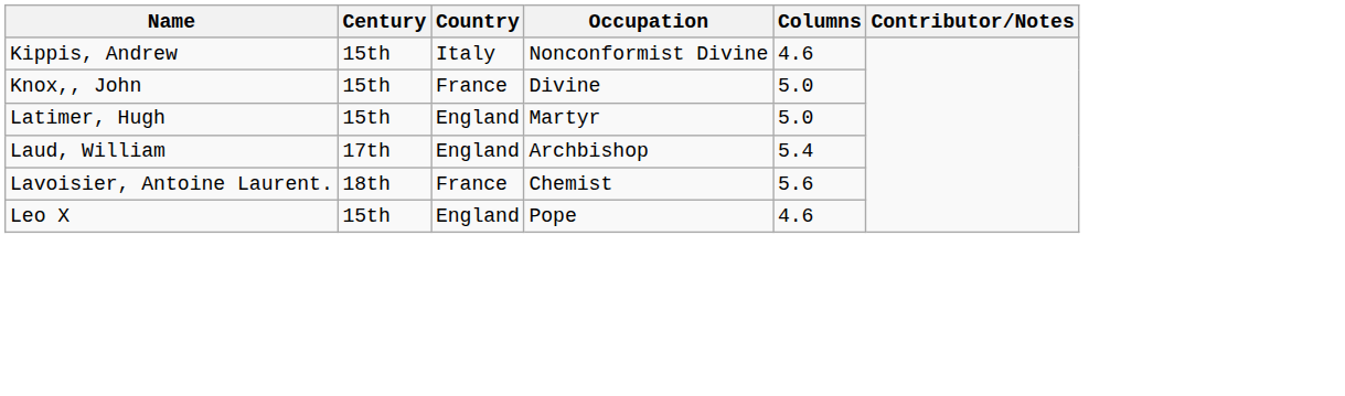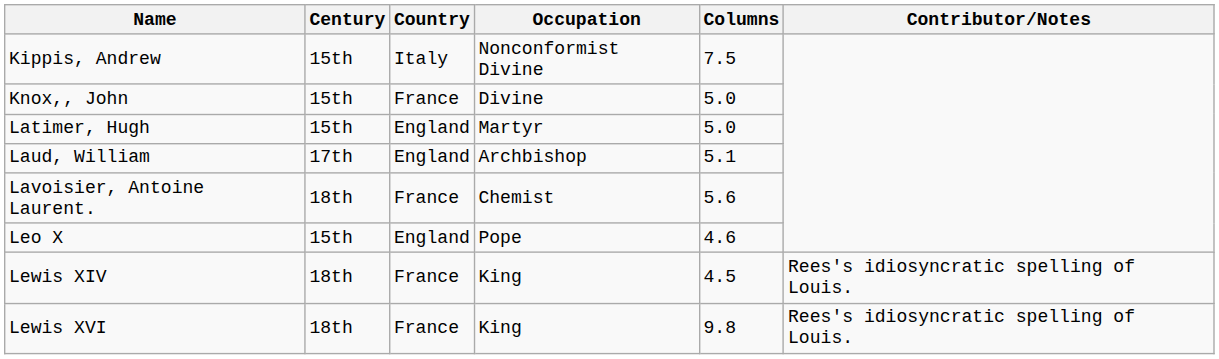Kippis, Andrew | Columns: 4.6 -> 7.5
Laud, William | Columns: 5.4 -> 5.1
+ row: Lewis XIV | 18th | France | King | 4.5 | Rees's idiosyncratic spelling of Louis.
+ row: Lewis XVI | 18th | France | King | 9.8 | Rees's idiosyncratic spelling of Louis.
